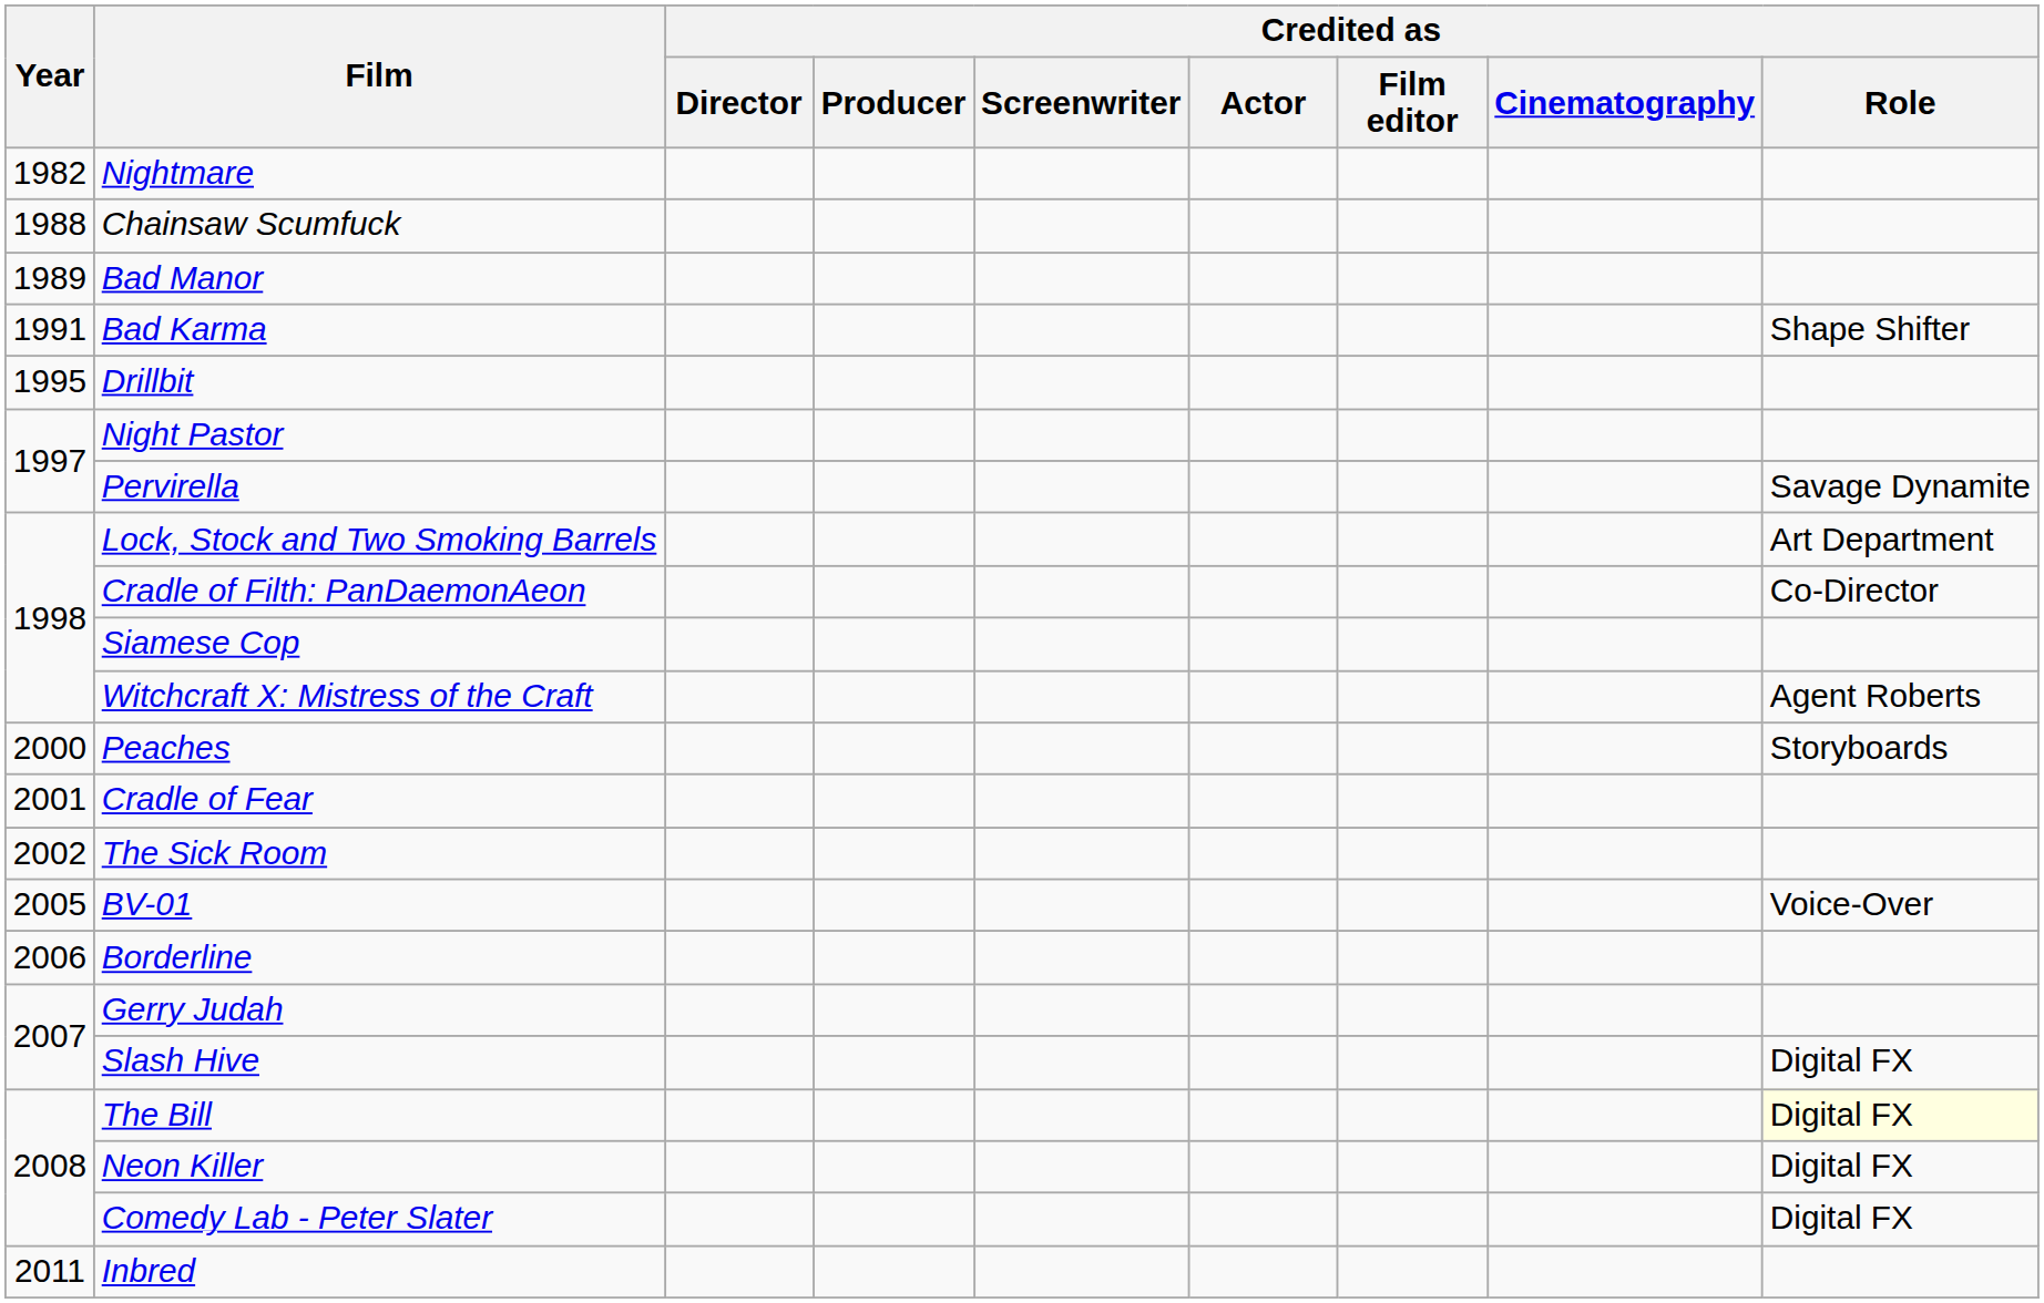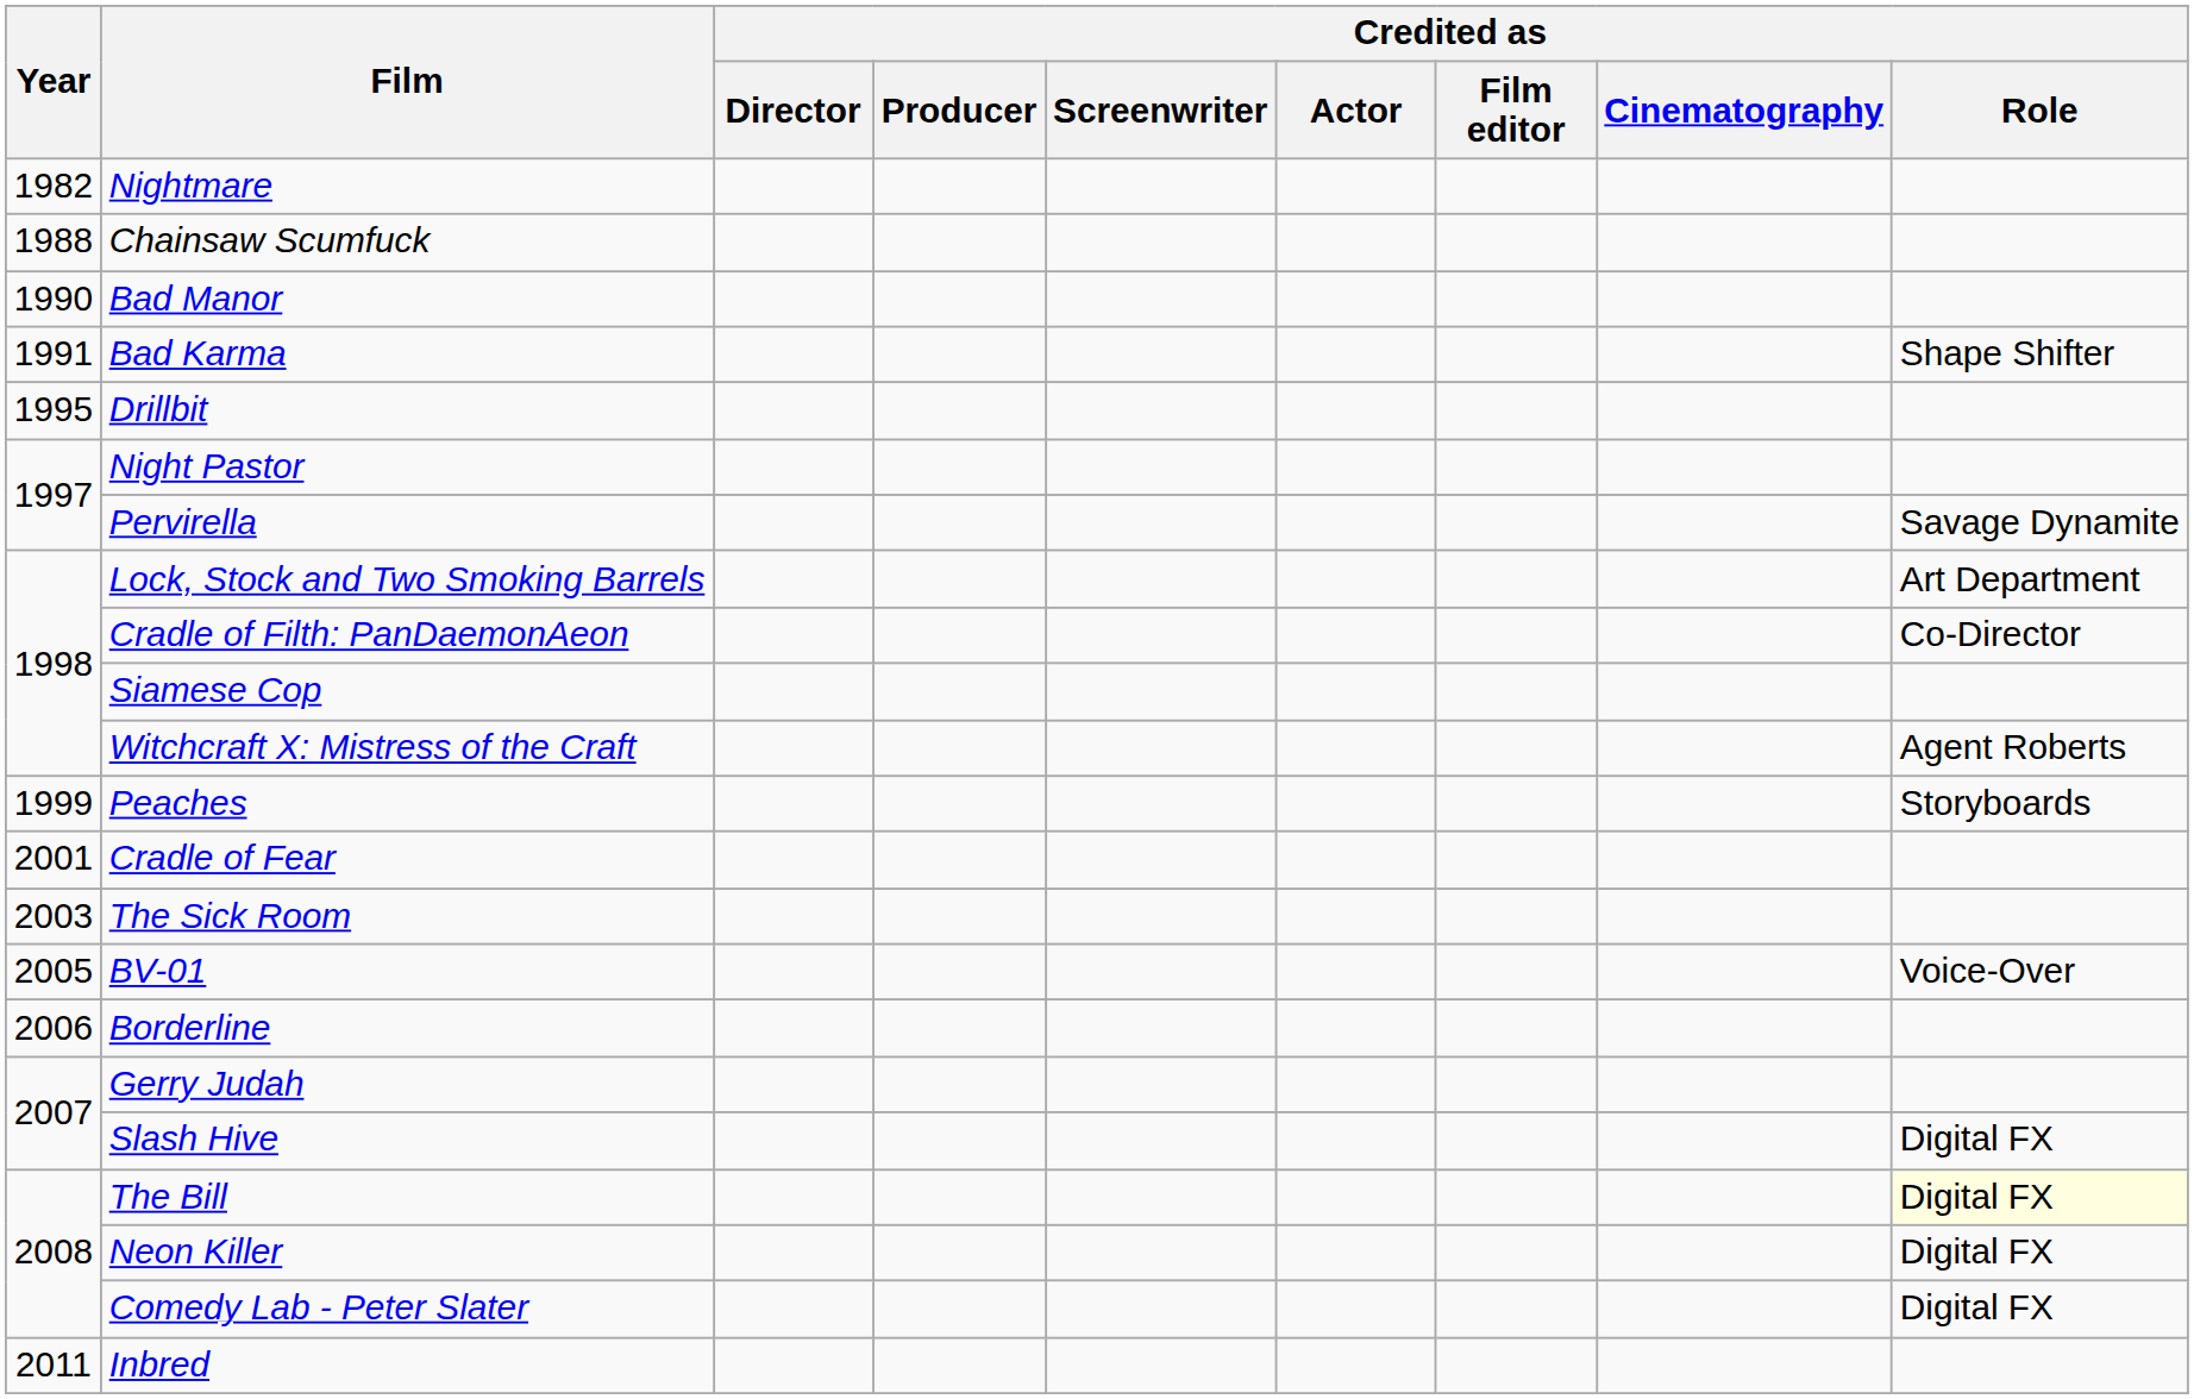Bad Manor | Year: 1989 -> 1990
Peaches | Year: 2000 -> 1999
The Sick Room | Year: 2002 -> 2003
